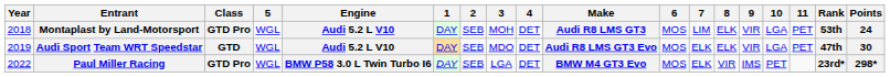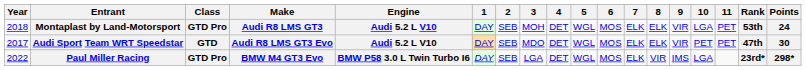columns swapped: Make <-> 5
Montaplast by Land-Motorsport | 7: LIM -> ELK
Audi Sport Team WRT Speedstar | Year: 2019 -> 2017
Audi Sport Team WRT Speedstar | 10: LGA -> PET
Paul Miller Racing | 10: PET -> LGA
